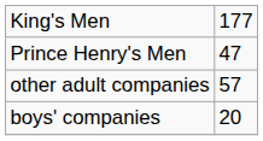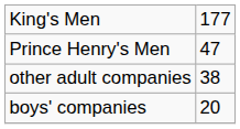other adult companies | column 2: 57 -> 38
